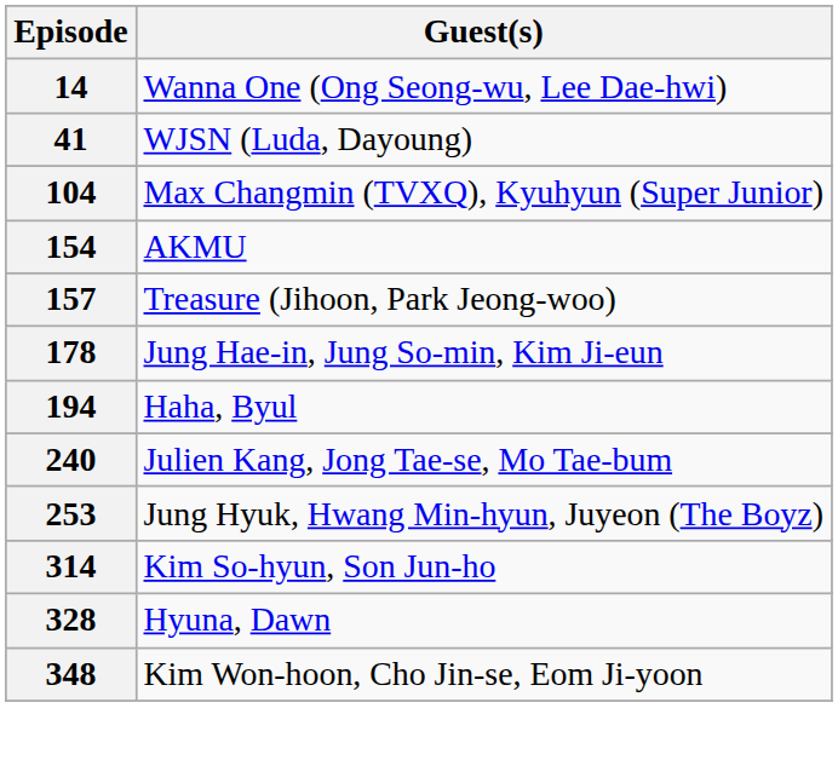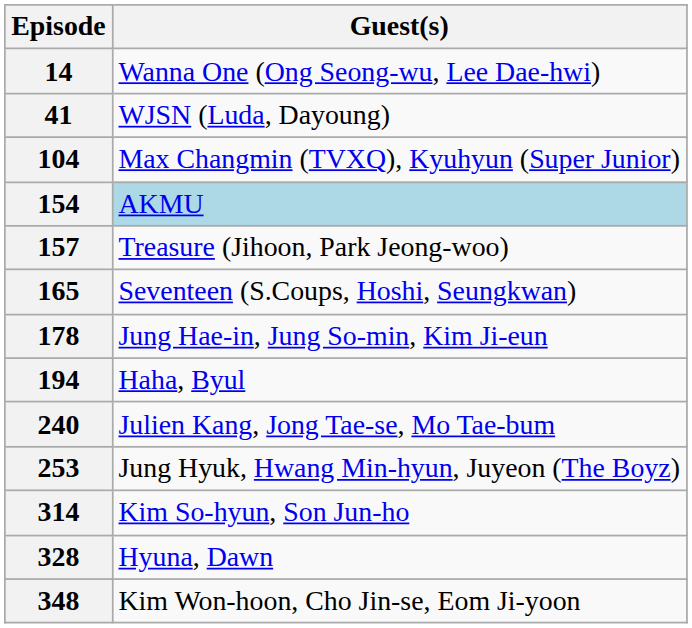154 | Guest(s): no background -> lightblue background
+ row: 165 | Seventeen (S.Coups, Hoshi, Seungkwan)
